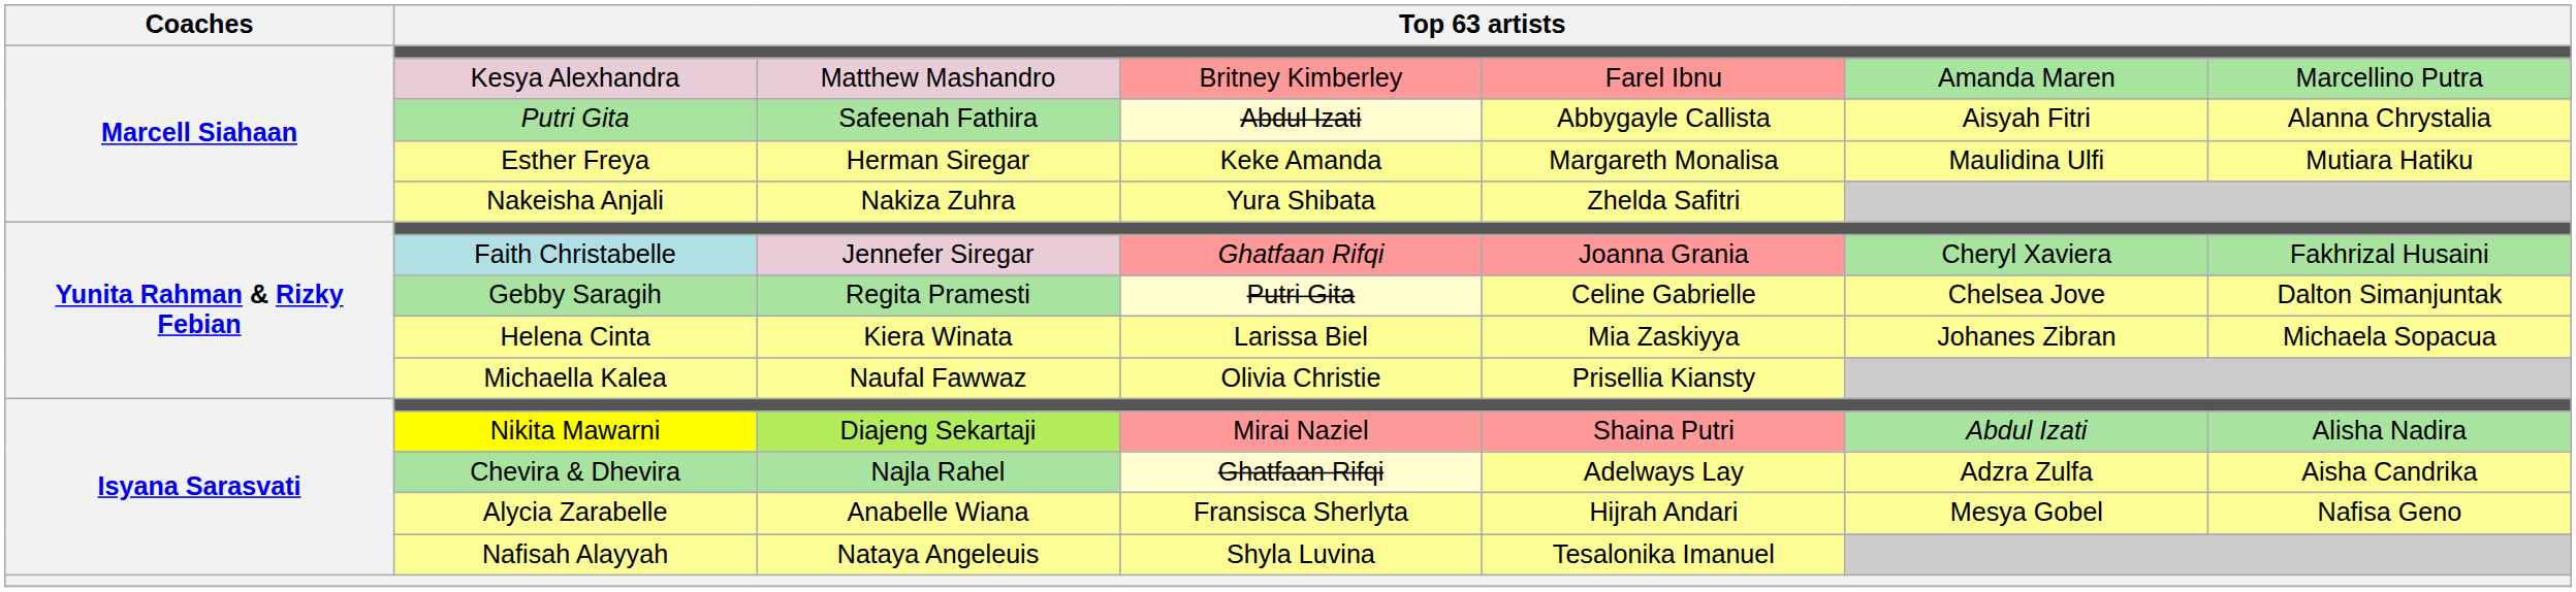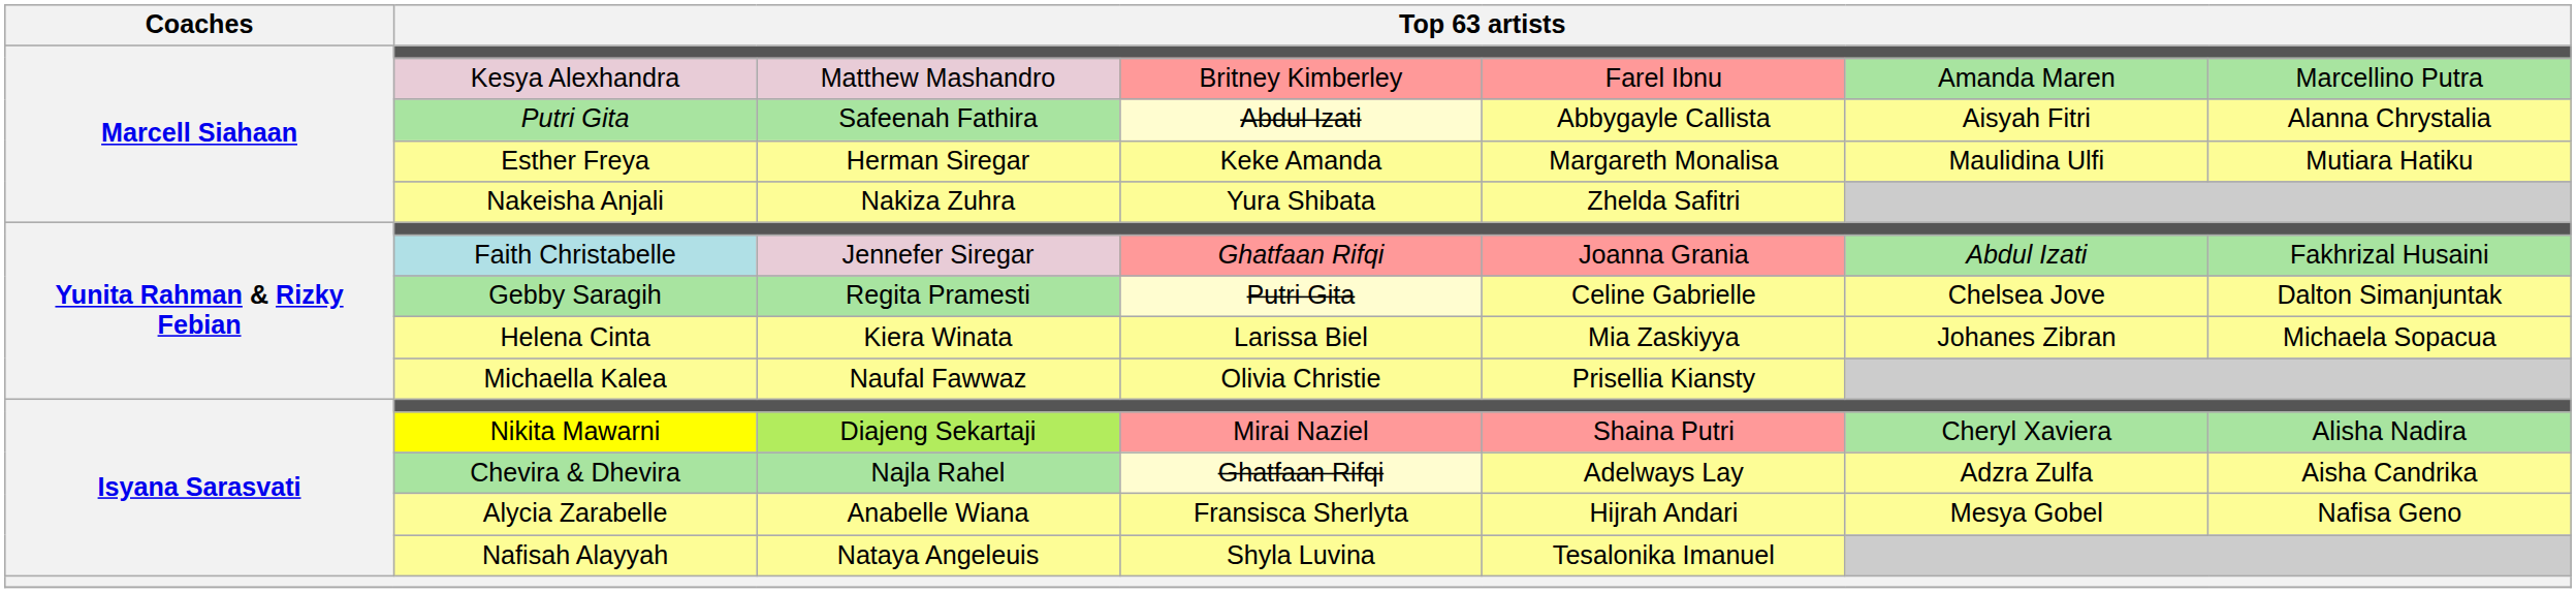Faith Christabelle | column 6: Cheryl Xaviera -> Abdul Izati
Nikita Mawarni | column 6: Abdul Izati -> Cheryl Xaviera
